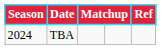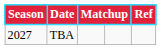TBA | Season: 2024 -> 2027
